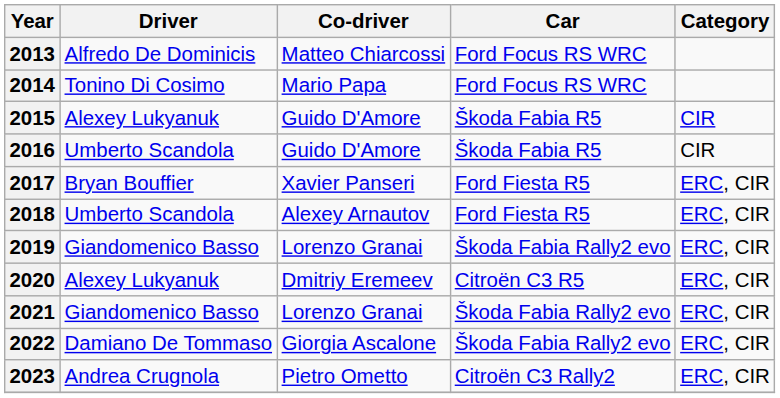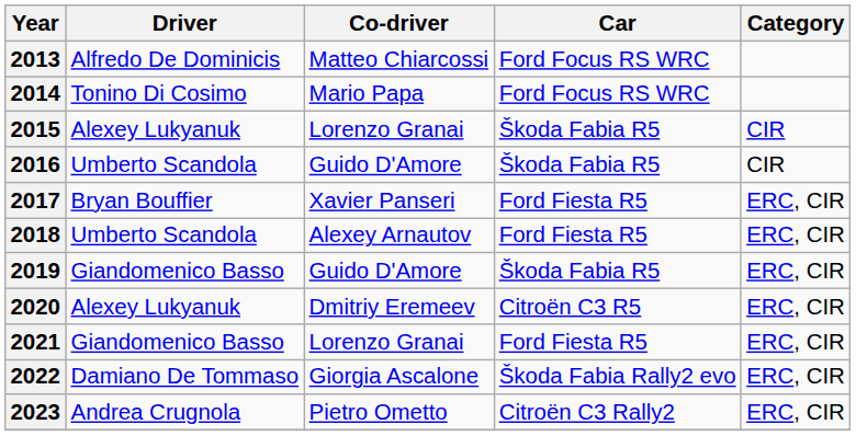2015 | Co-driver: Guido D'Amore -> Lorenzo Granai
2019 | Co-driver: Lorenzo Granai -> Guido D'Amore
2019 | Car: Škoda Fabia Rally2 evo -> Škoda Fabia R5
2021 | Car: Škoda Fabia Rally2 evo -> Ford Fiesta R5
